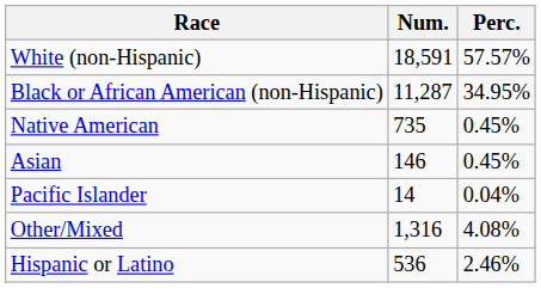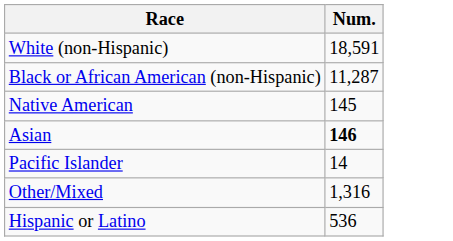- column: Perc. | 57.57% | 34.95% | 0.45% | 0.45% | 0.04% | 4.08% | 2.46%
Native American | Num.: 735 -> 145
Asian | Num.: normal -> bold
